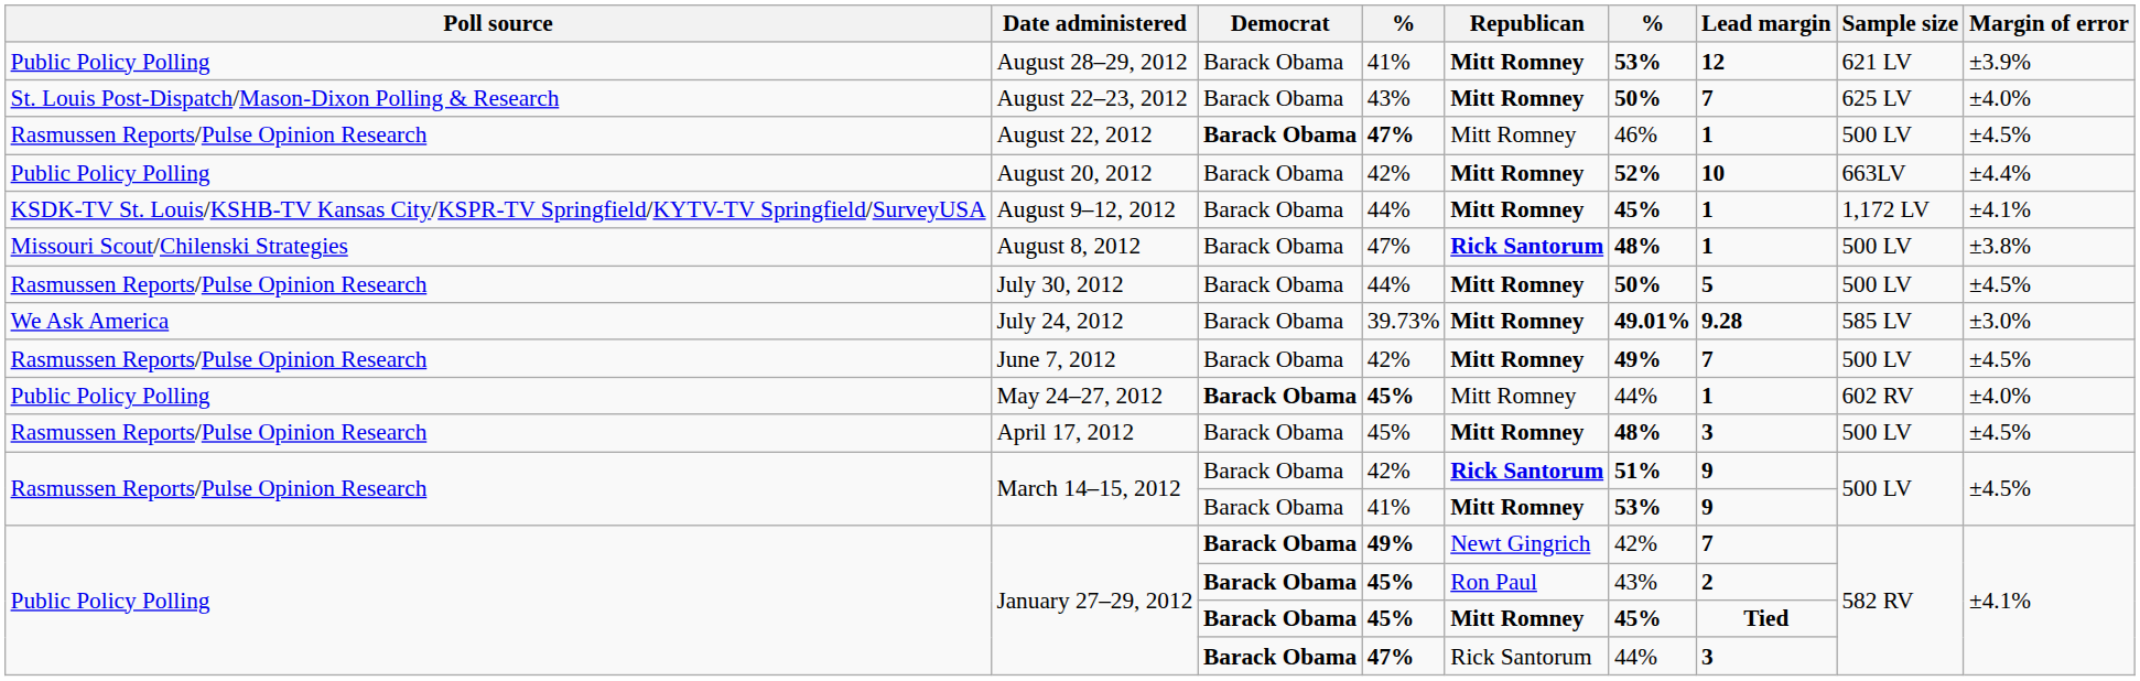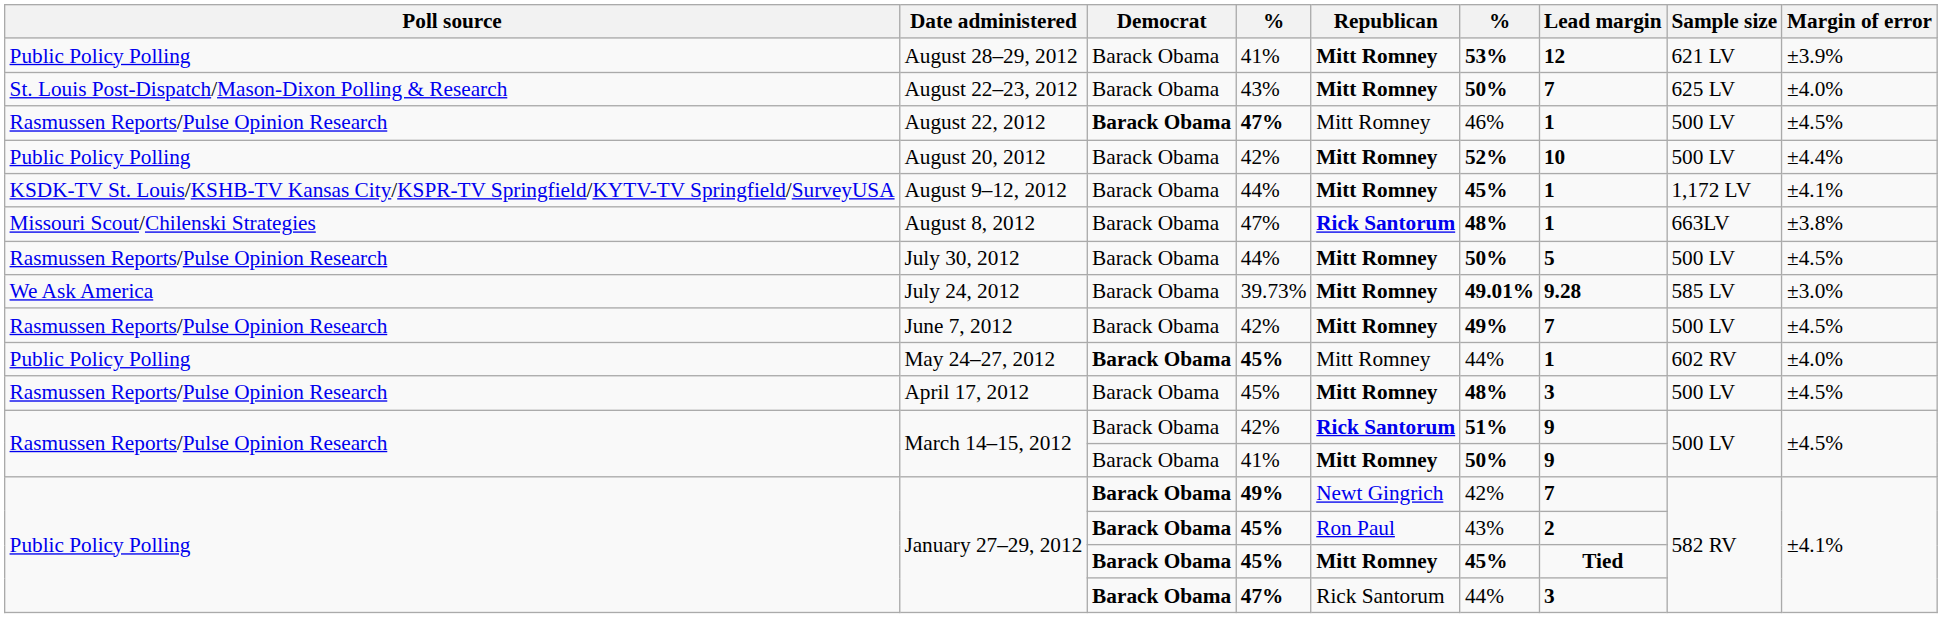August 20, 2012 | Sample size: 663LV -> 500 LV
August 8, 2012 | Sample size: 500 LV -> 663LV
March 14–15, 2012 / 41% | column 6: 53% -> 50%
